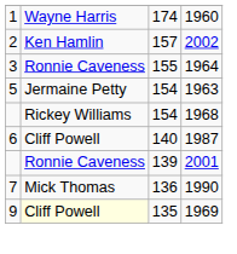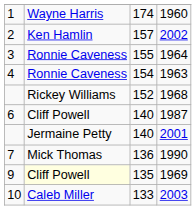1963 | column 1: 5 -> 4
1963 | column 2: Jermaine Petty -> Ronnie Caveness
1968 | column 3: 154 -> 152
2001 | column 2: Ronnie Caveness -> Jermaine Petty
2001 | column 3: 139 -> 140
+ row: 10 | Caleb Miller | 133 | 2003
